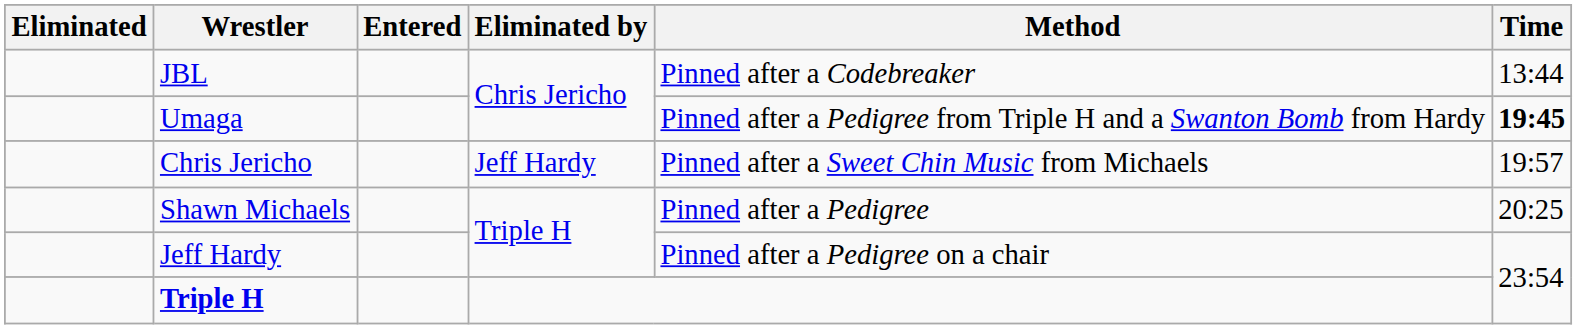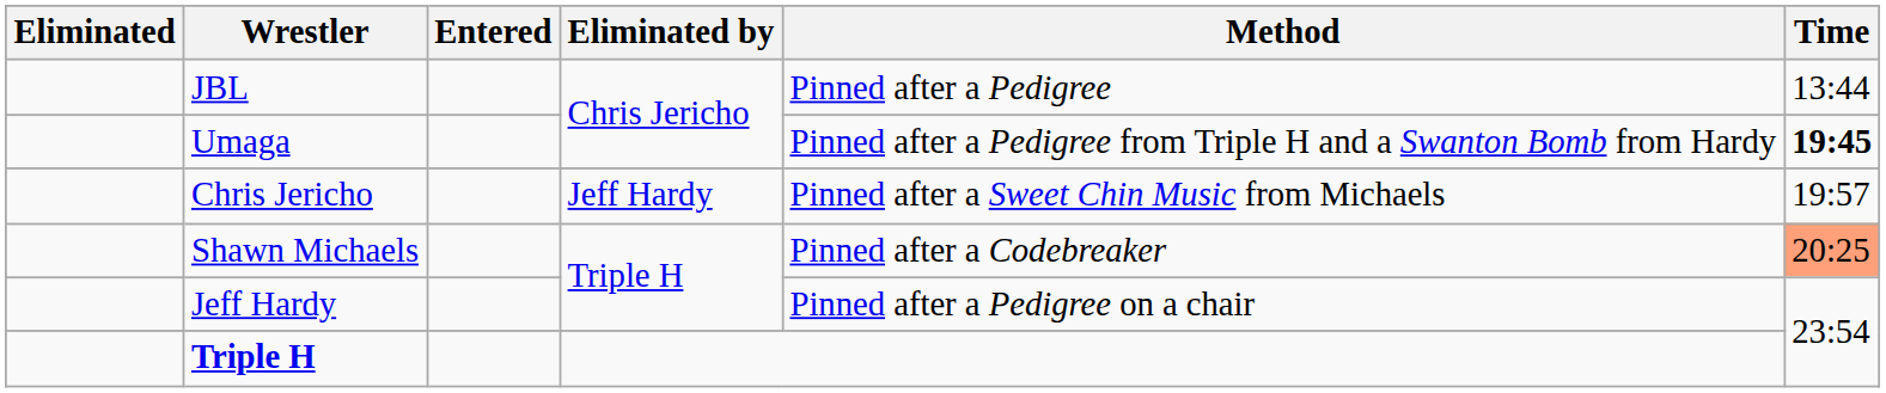JBL | Method: Pinned after a Codebreaker -> Pinned after a Pedigree
Shawn Michaels | Method: Pinned after a Pedigree -> Pinned after a Codebreaker
Shawn Michaels | Time: no background -> lightsalmon background
